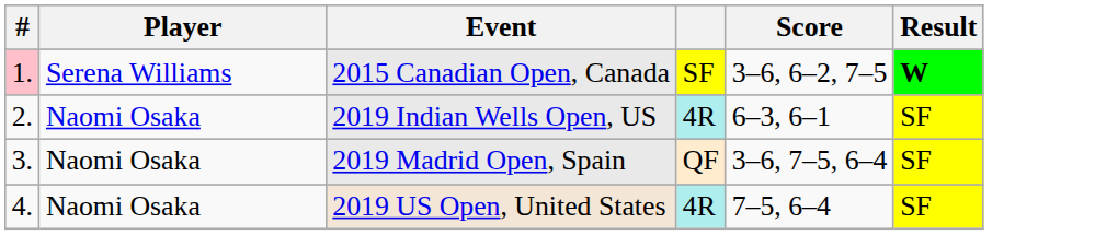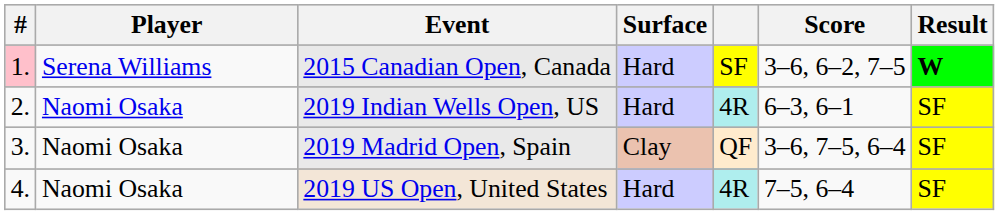+ column: Surface | Hard | Hard | Clay | Hard
